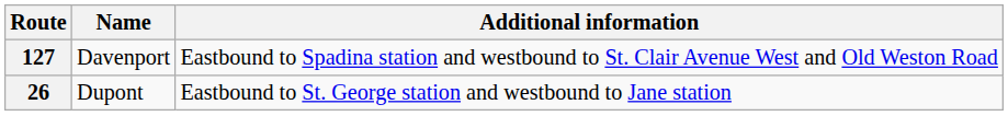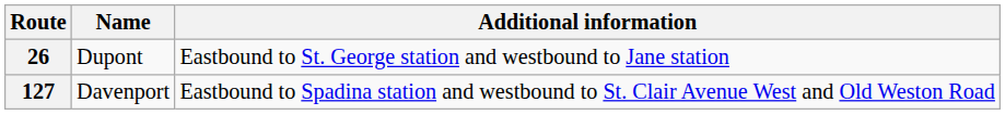rows swapped: 26 <-> 127
